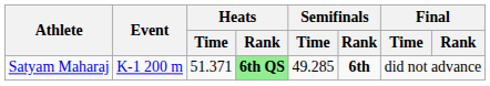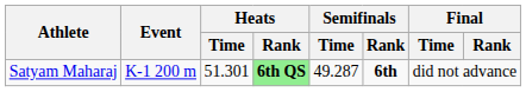Satyam Maharaj | Heats / Time: 51.371 -> 51.301
Satyam Maharaj | Semifinals / Time: 49.285 -> 49.287
